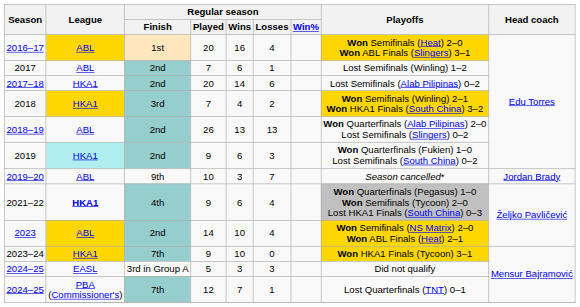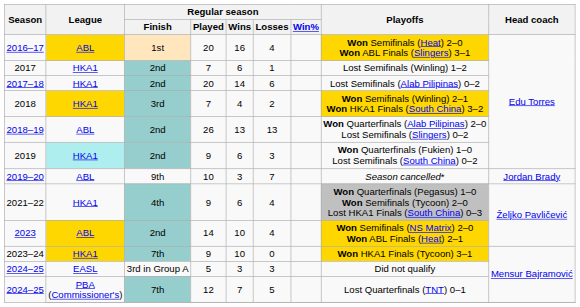2017 | League: ABL -> HKA1
2021–22 | League: bold -> normal
2024–25 / 12 | Regular season / Losses: 1 -> 5
